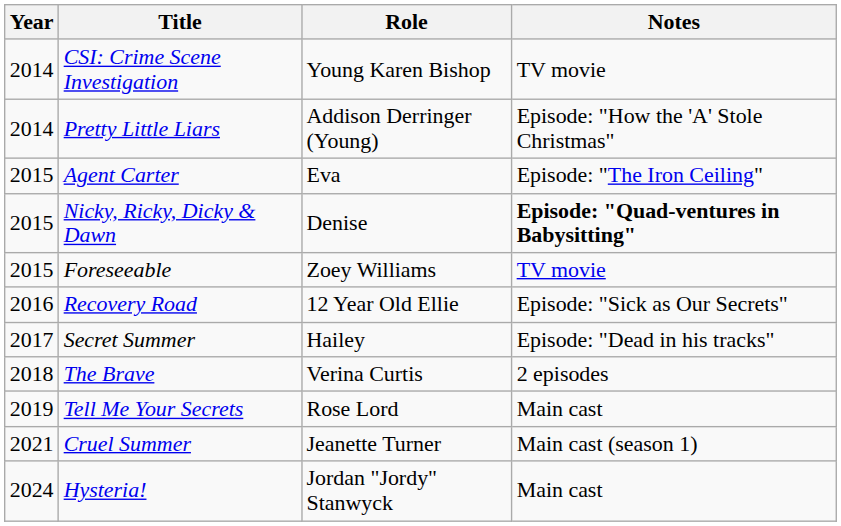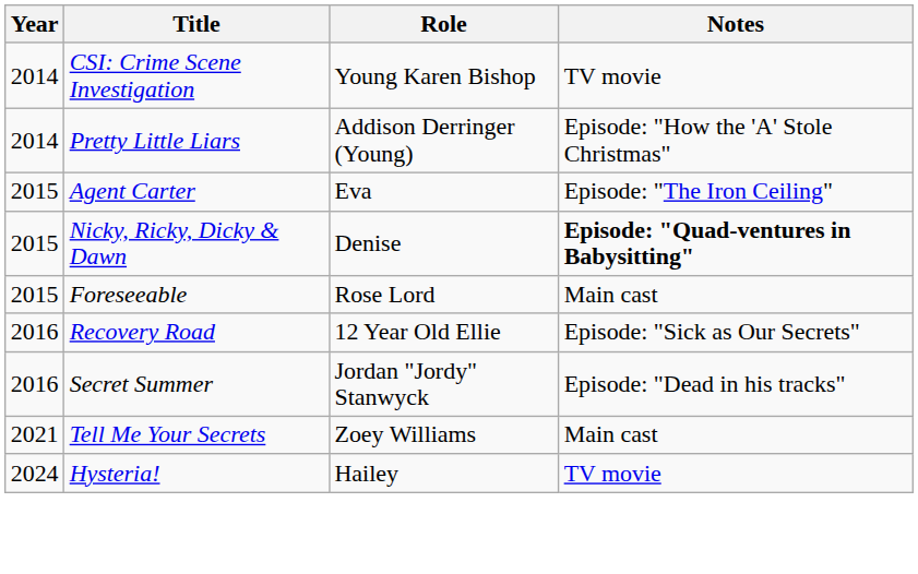Foreseeable | Role: Zoey Williams -> Rose Lord
Foreseeable | Notes: TV movie -> Main cast
Secret Summer | Year: 2017 -> 2016
Secret Summer | Role: Hailey -> Jordan "Jordy" Stanwyck
- row: 2018 | The Brave | Verina Curtis | 2 episodes
Tell Me Your Secrets | Year: 2019 -> 2021
Tell Me Your Secrets | Role: Rose Lord -> Zoey Williams
- row: 2021 | Cruel Summer | Jeanette Turner | Main cast (season 1)
Hysteria! | Role: Jordan "Jordy" Stanwyck -> Hailey
Hysteria! | Notes: Main cast -> TV movie
